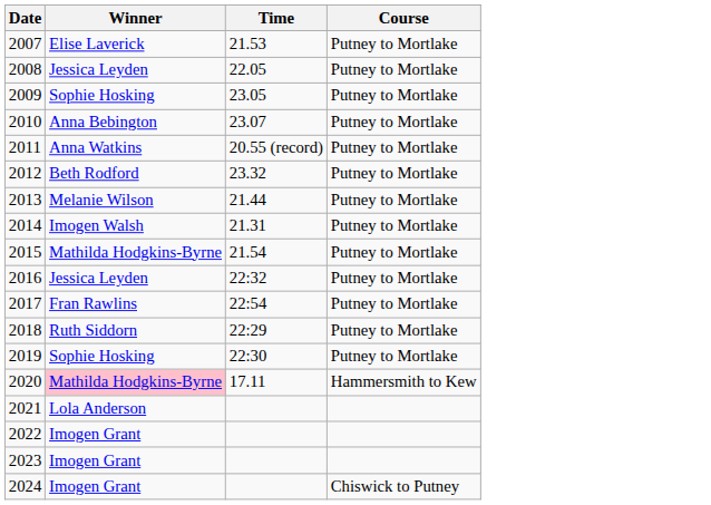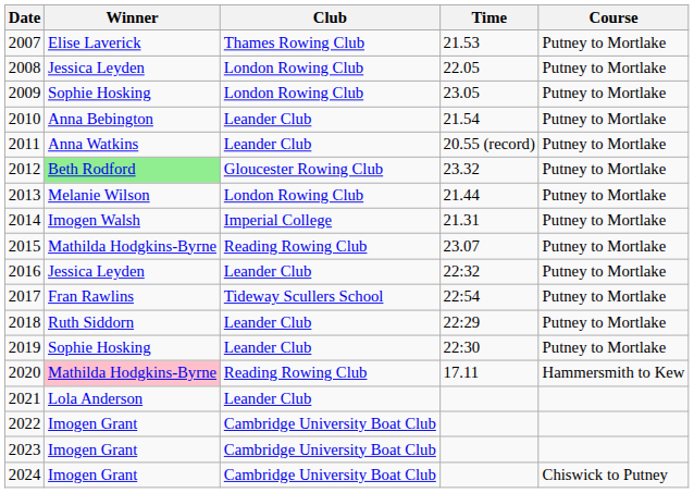+ column: Club | Thames Rowing Club | London Rowing Club | London Rowing Club | Leander Club | Leander Club | Gloucester Rowing Club | London Rowing Club | Imperial College | Reading Rowing Club | Leander Club | Tideway Scullers School | Leander Club | Leander Club | Reading Rowing Club | Leander Club | Cambridge University Boat Club | Cambridge University Boat Club | Cambridge University Boat Club
2010 | Time: 23.07 -> 21.54
2012 | Winner: no background -> lightgreen background
2015 | Time: 21.54 -> 23.07
